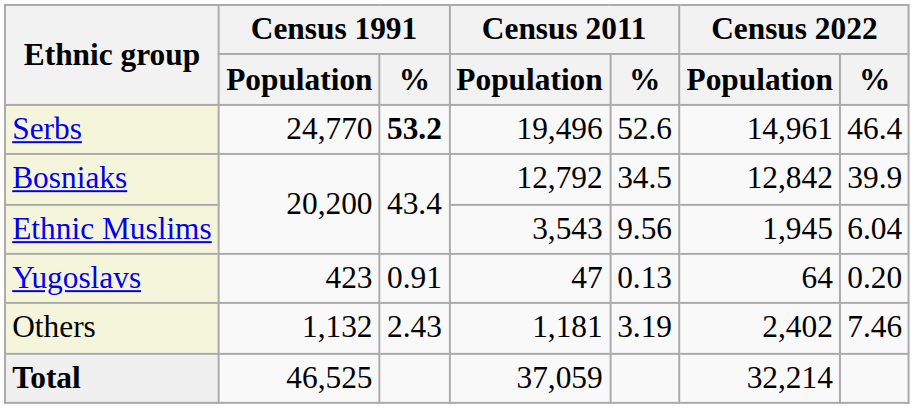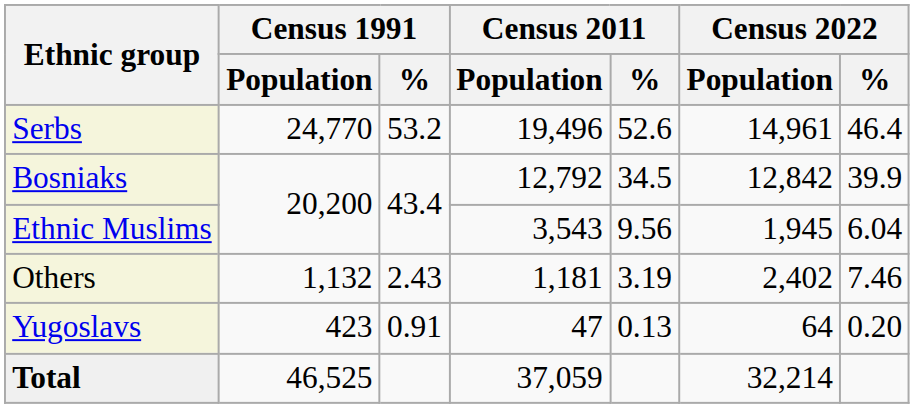Serbs | Census 1991 / %: bold -> normal
rows swapped: Yugoslavs <-> Others
